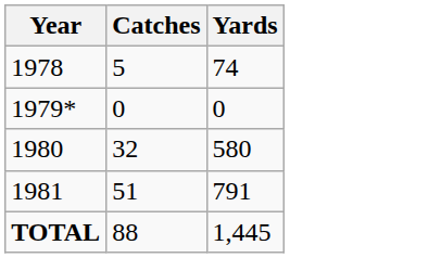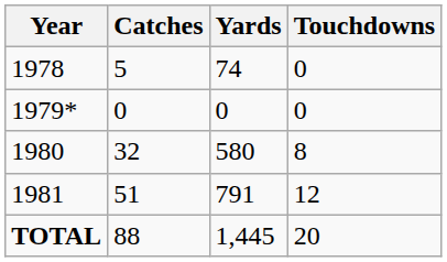+ column: Touchdowns | 0 | 0 | 8 | 12 | 20
